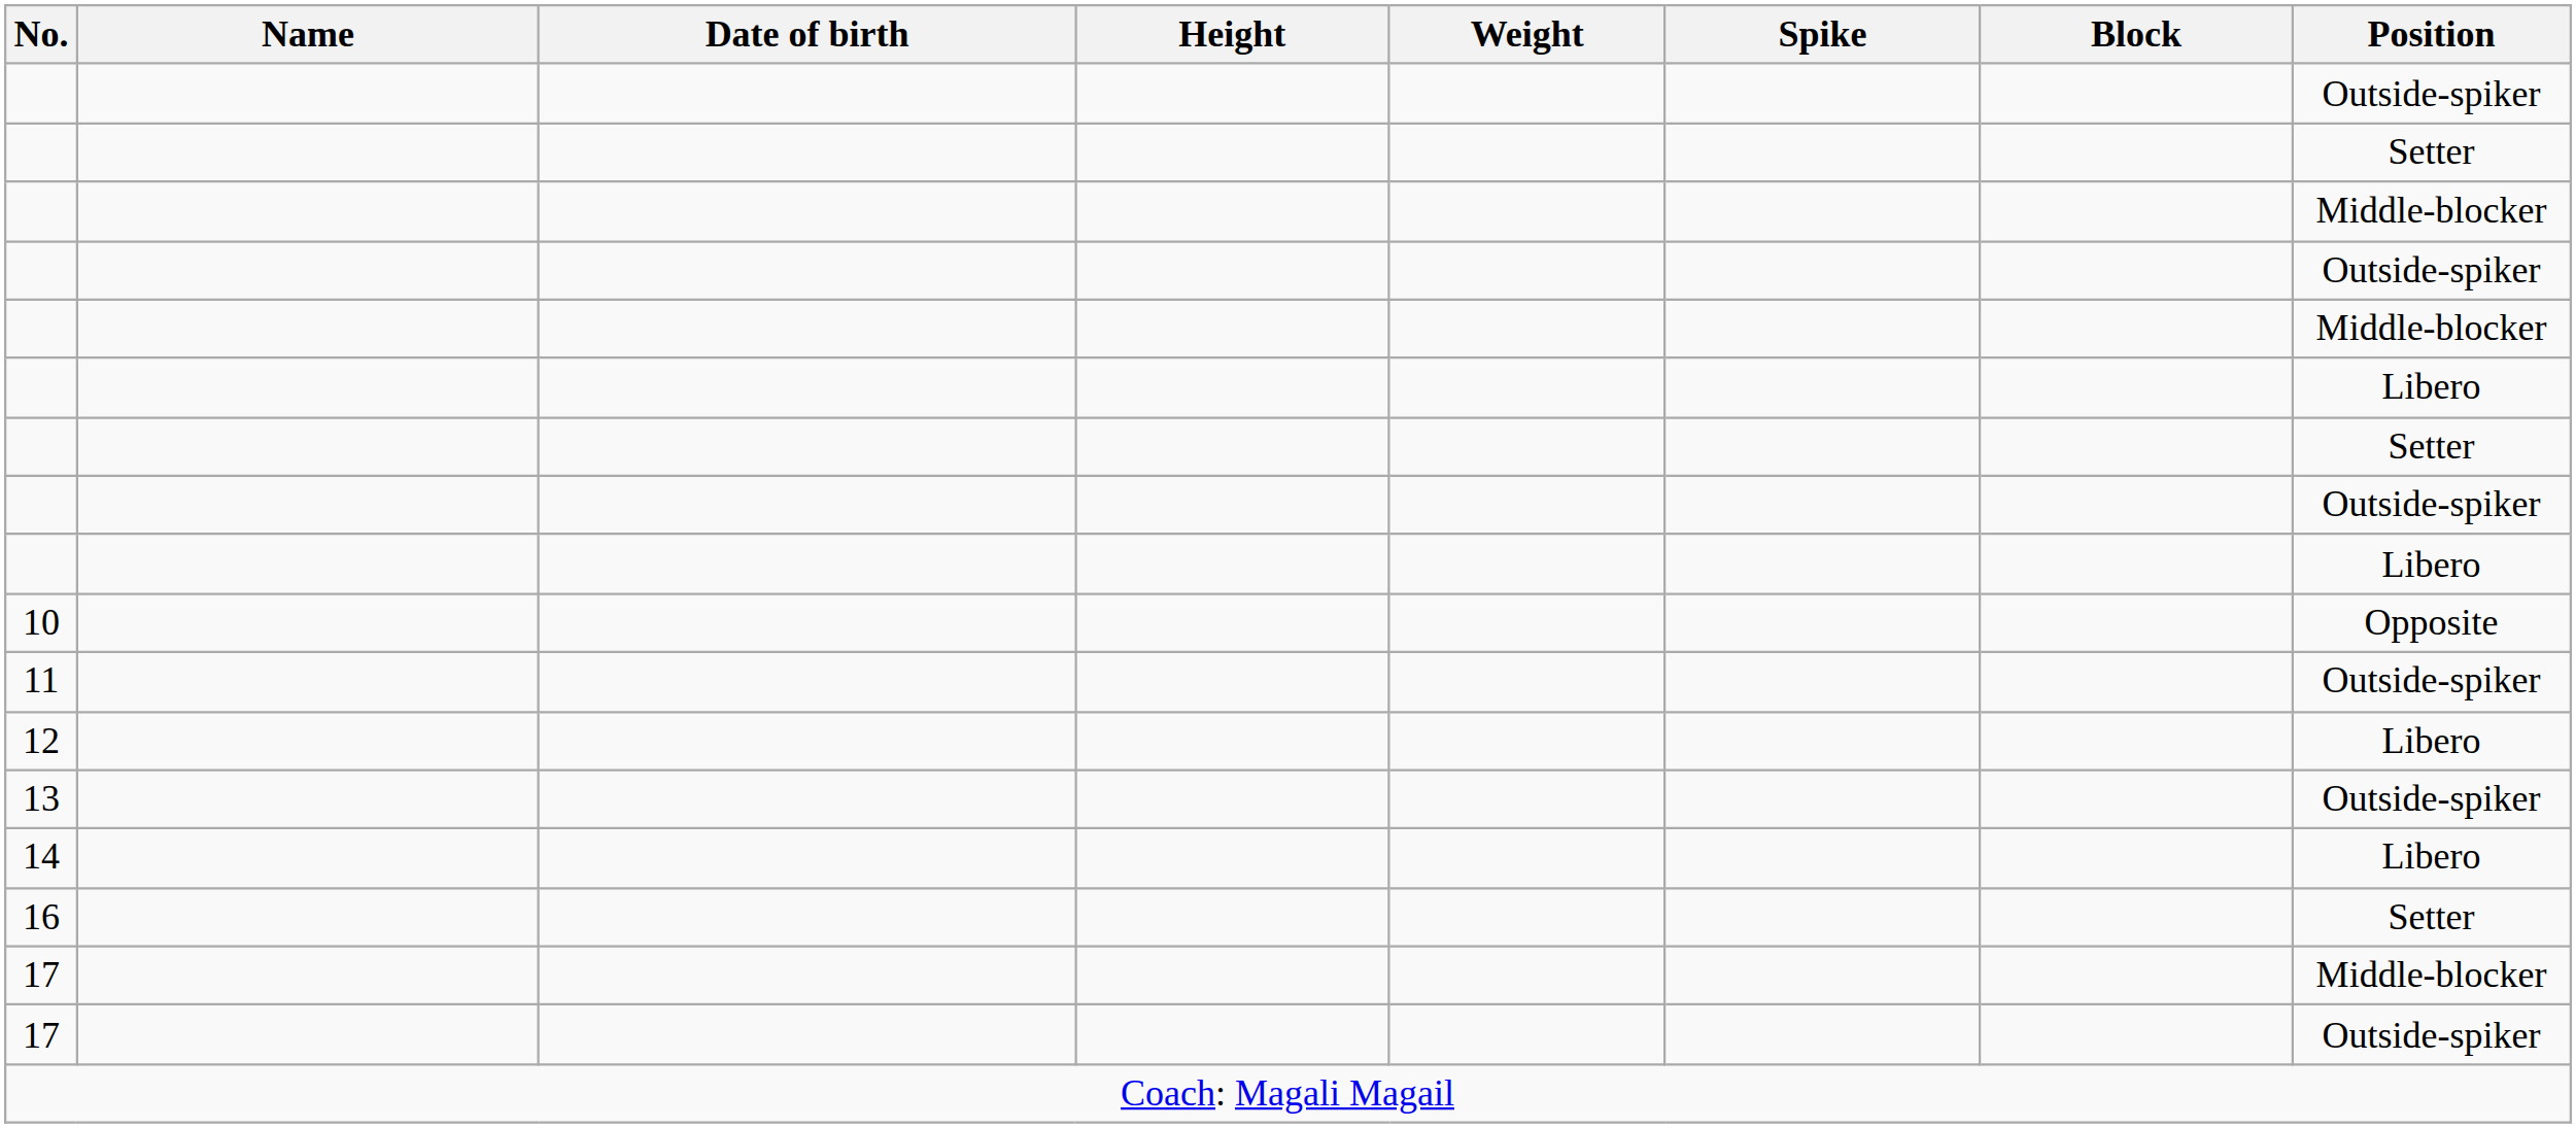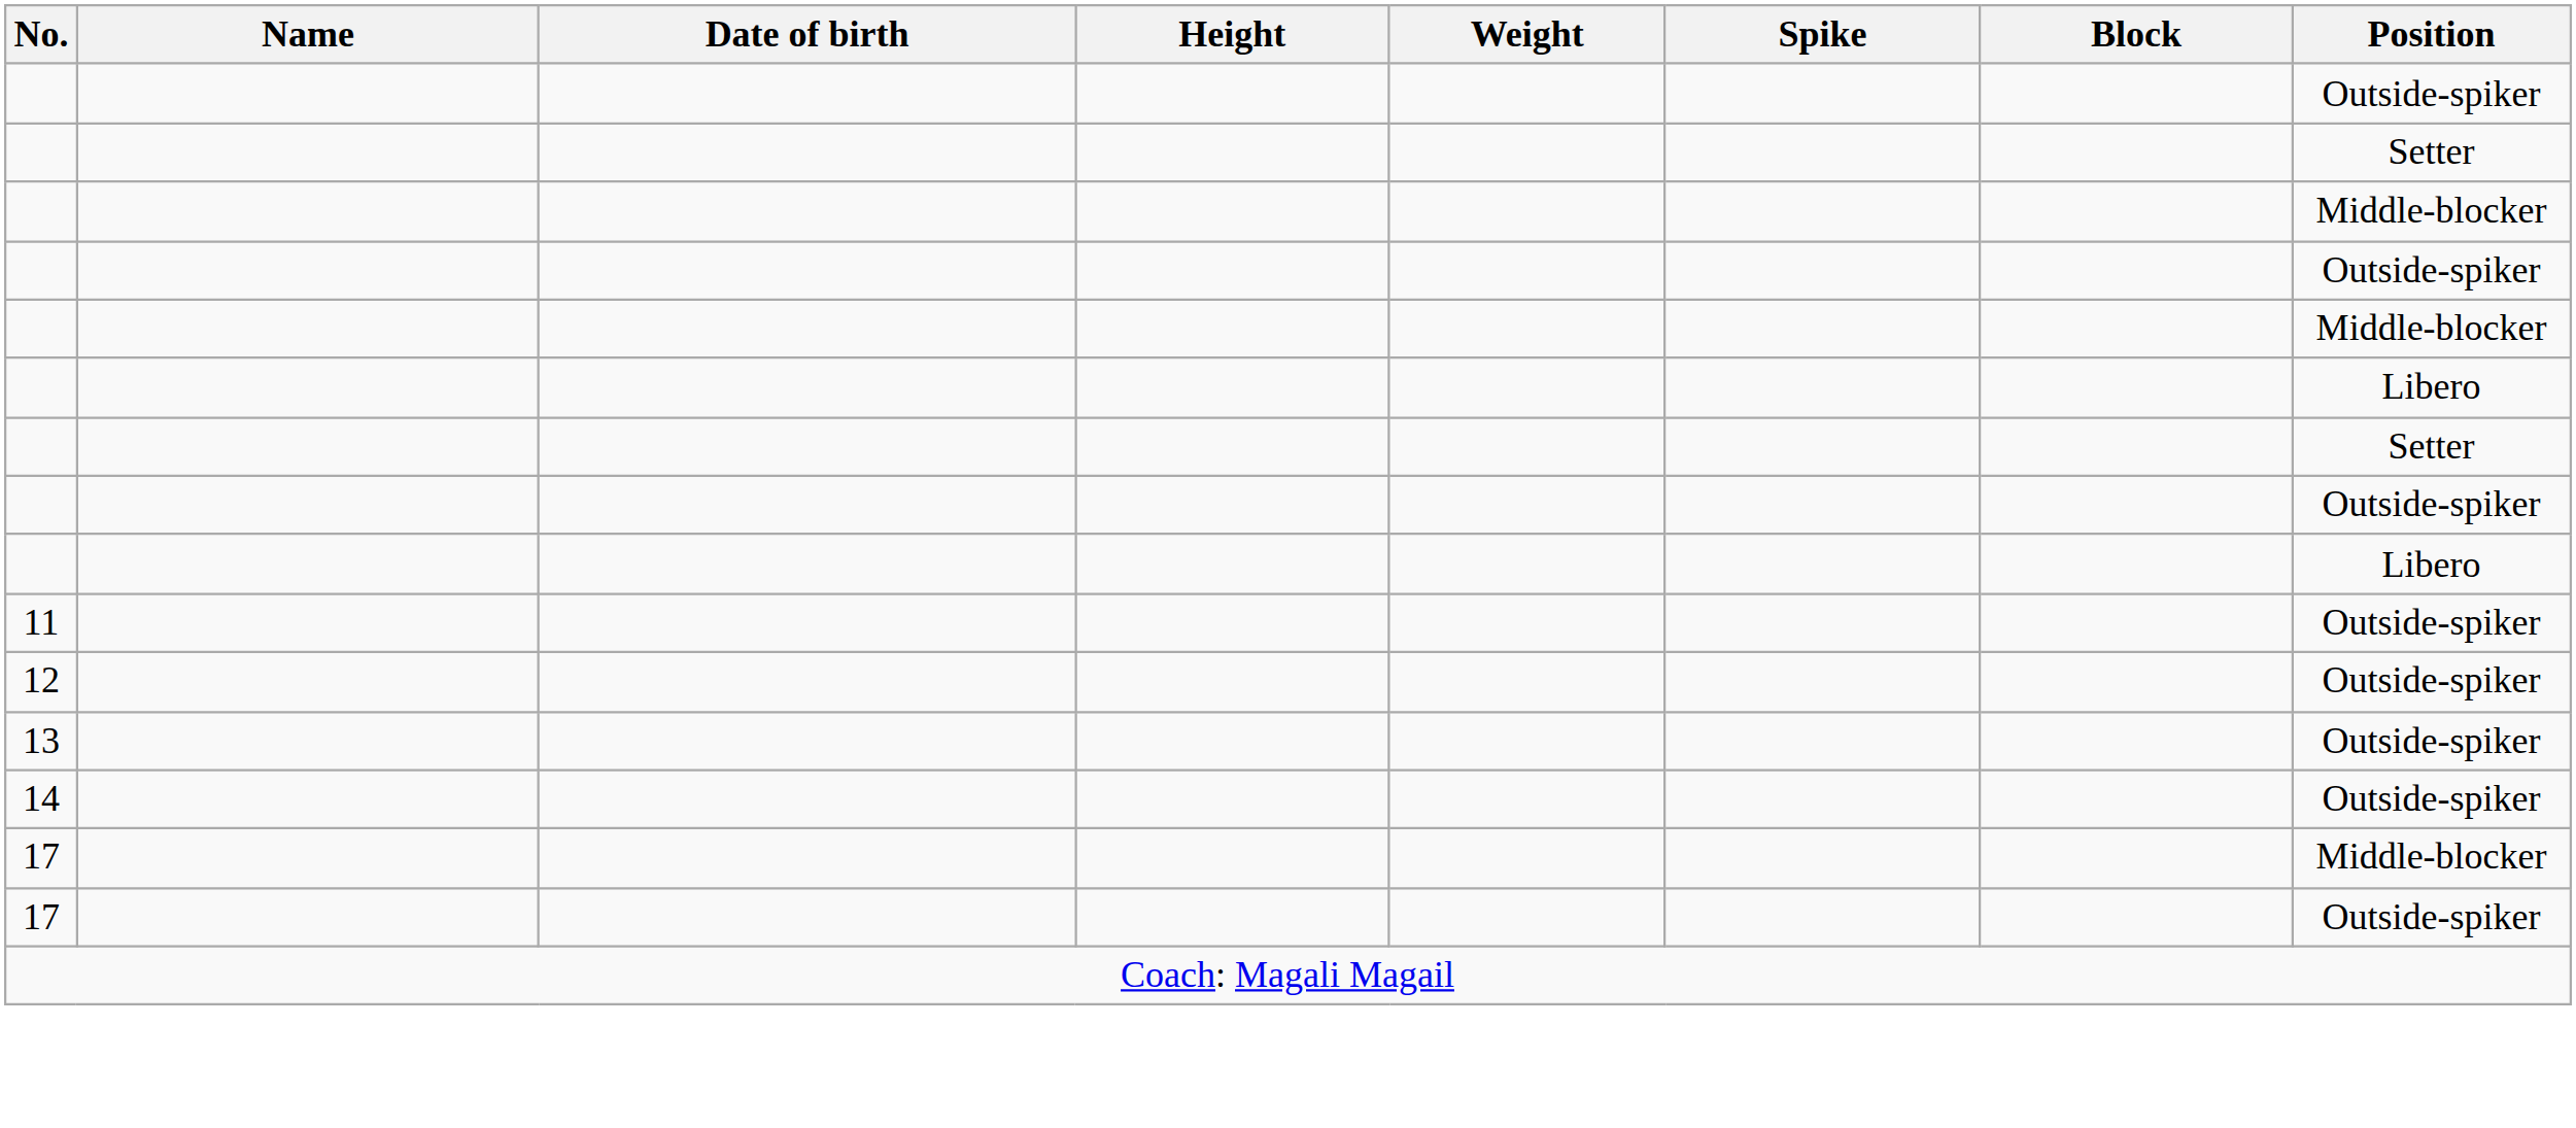- row: 10 | Opposite
12 | Position: Libero -> Outside-spiker
14 | Position: Libero -> Outside-spiker
- row: 16 | Setter
